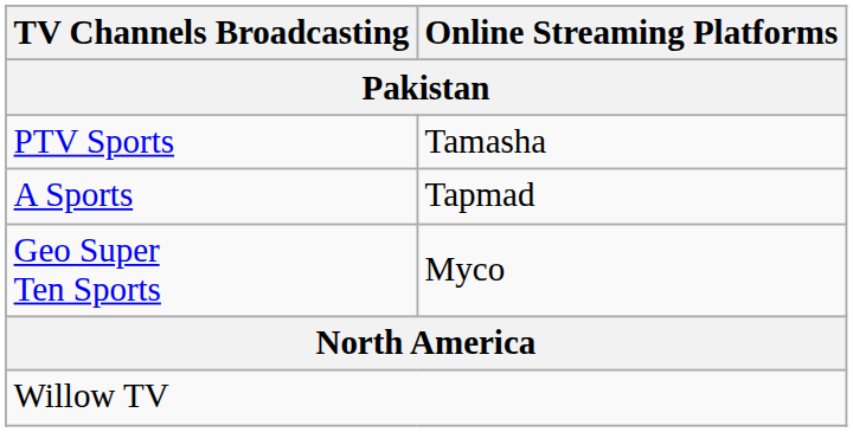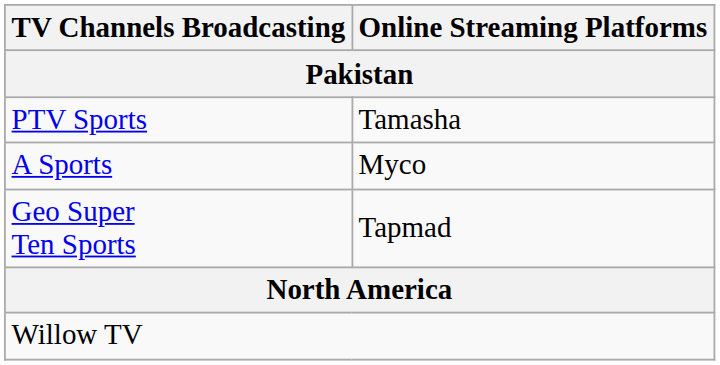A Sports | Online Streaming Platforms: Tapmad -> Myco
Geo Super Ten Sports | Online Streaming Platforms: Myco -> Tapmad
